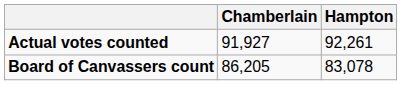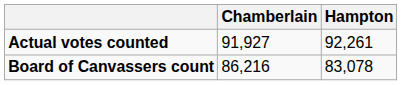Board of Canvassers count | Chamberlain: 86,205 -> 86,216
